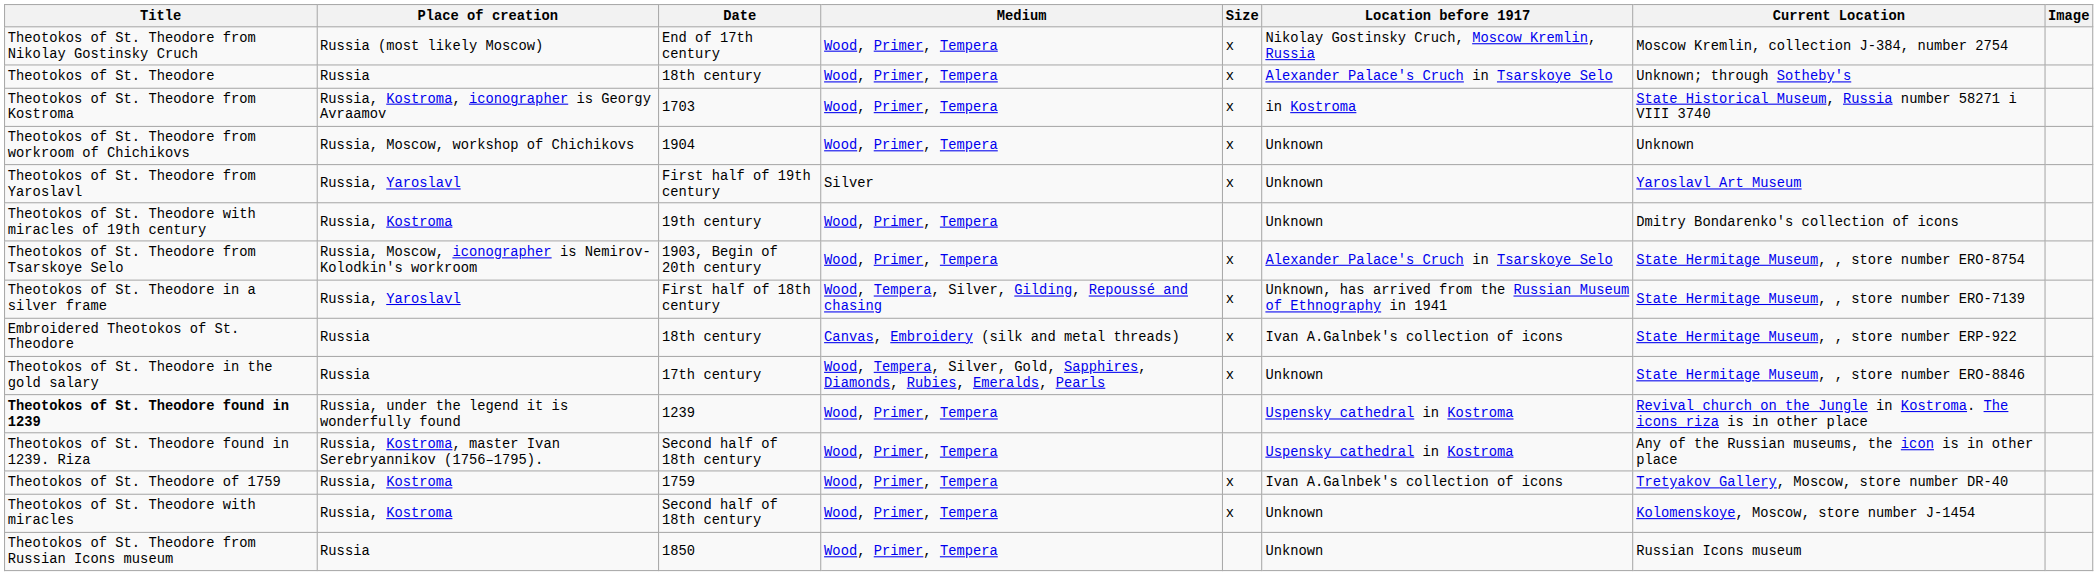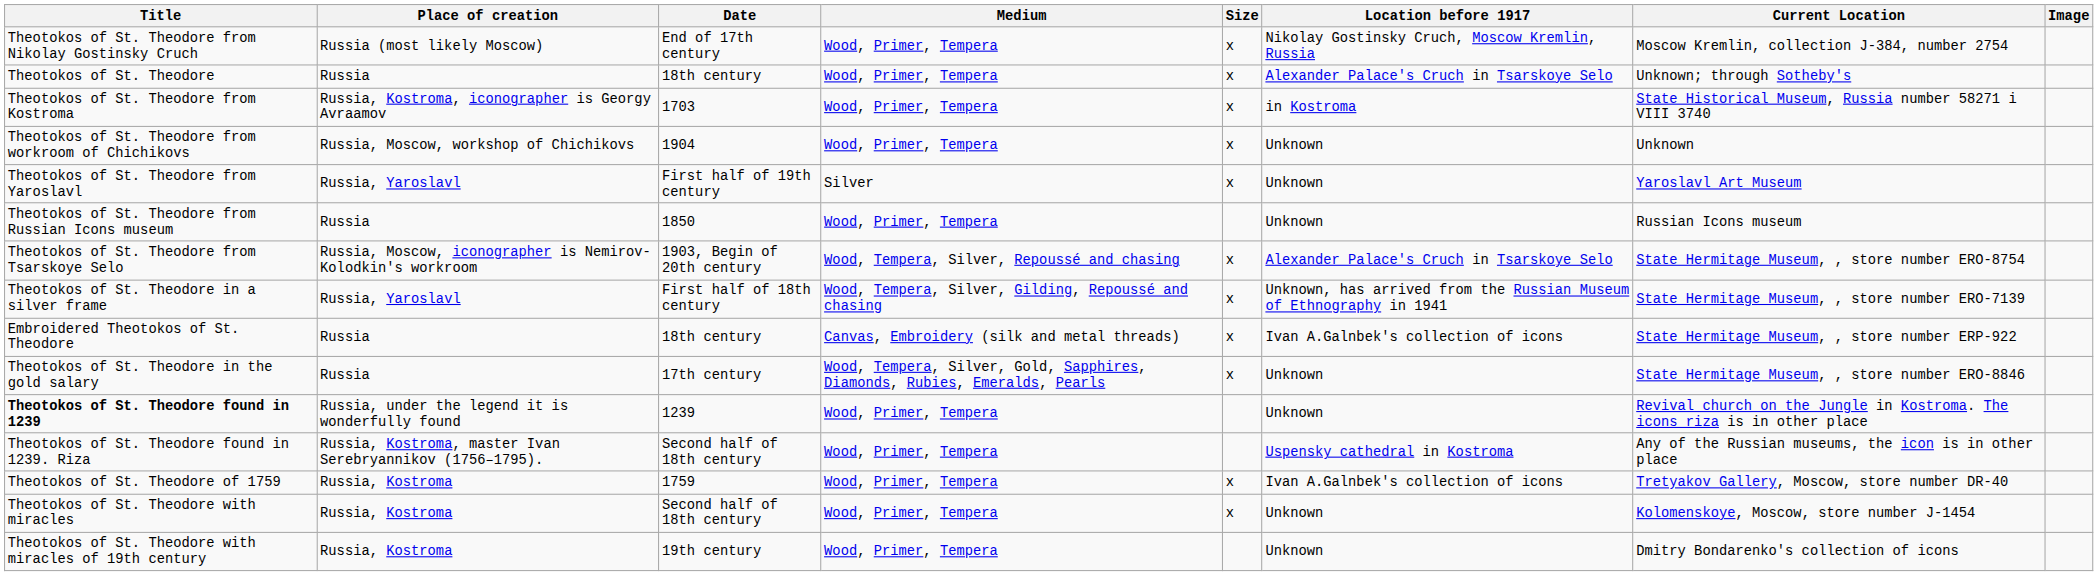rows swapped: Theotokos of St. Theodore from Russian Icons museum <-> Theotokos of St. Theodore with miracles of 19th century
Theotokos of St. Theodore from Tsarskoye Selo | Medium: Wood, Primer, Tempera -> Wood, Tempera, Silver, Repoussé and chasing
Theotokos of St. Theodore found in 1239 | Location before 1917: Uspensky cathedral in Kostroma -> Unknown
